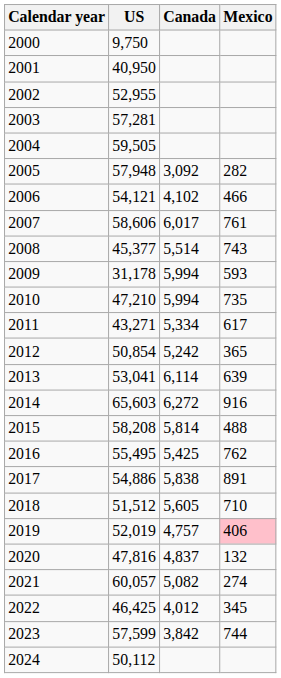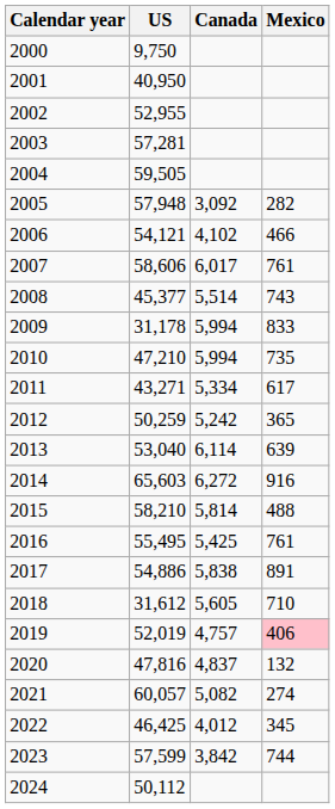2009 | Mexico: 593 -> 833
2012 | US: 50,854 -> 50,259
2013 | US: 53,041 -> 53,040
2015 | US: 58,208 -> 58,210
2016 | Mexico: 762 -> 761
2018 | US: 51,512 -> 31,612
